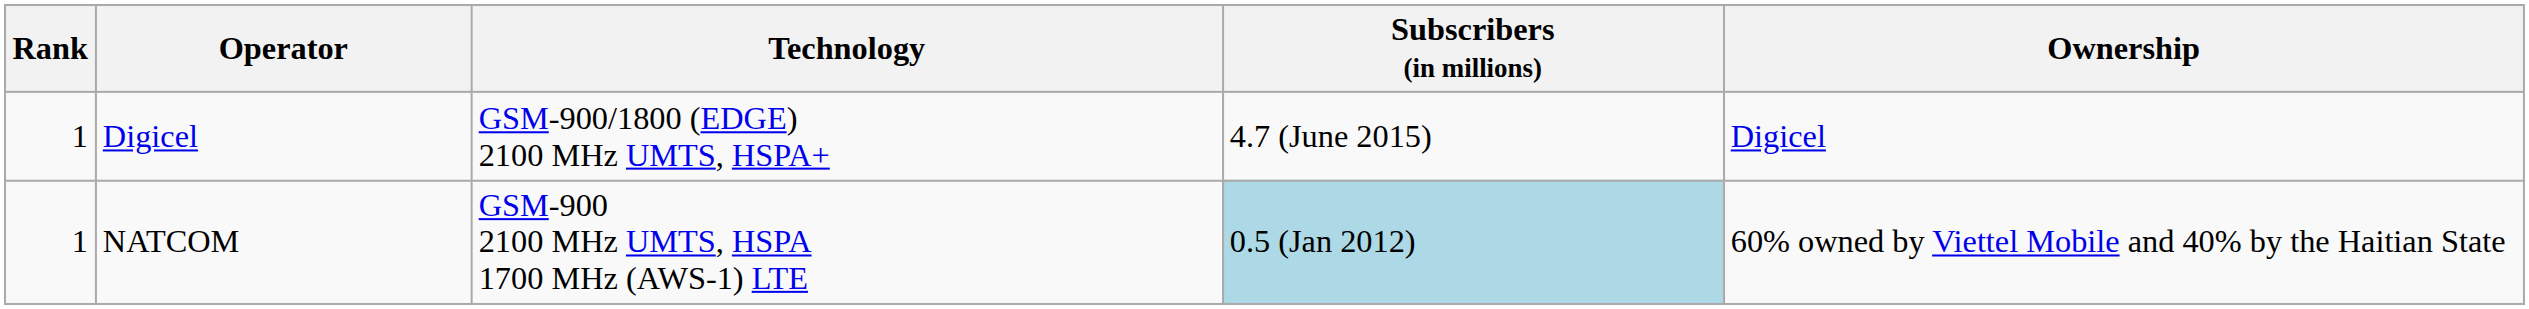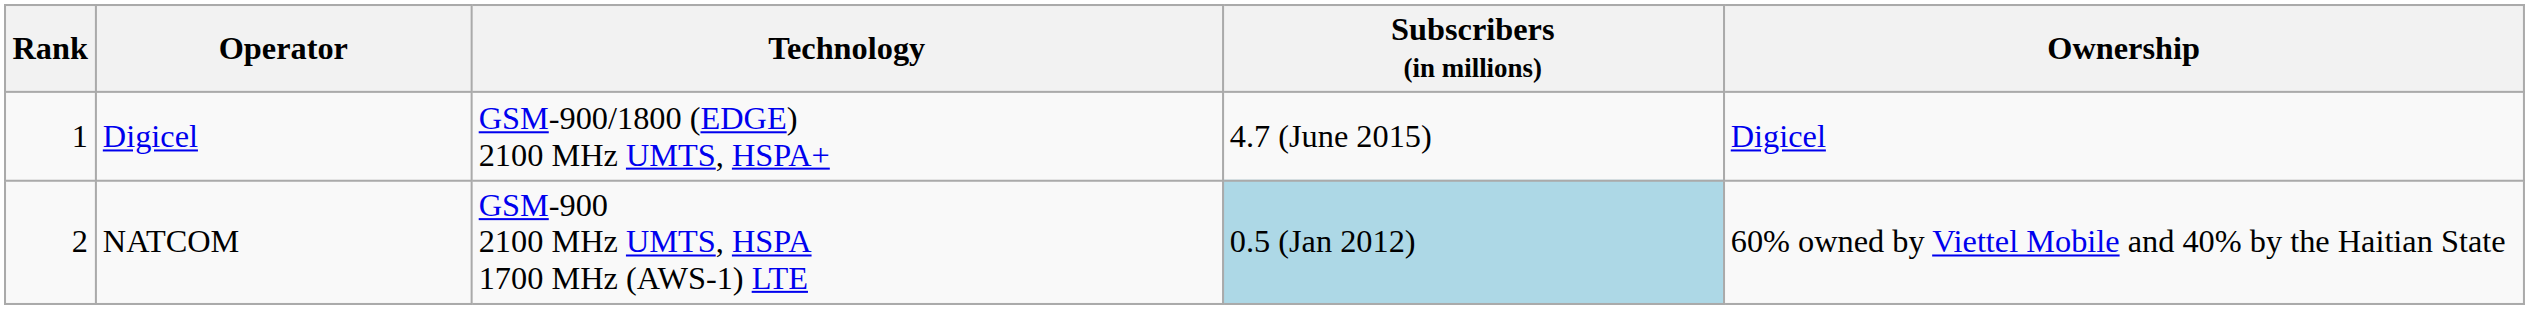NATCOM | Rank: 1 -> 2
